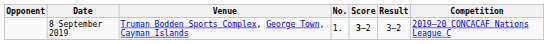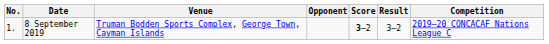columns swapped: No. <-> Opponent
